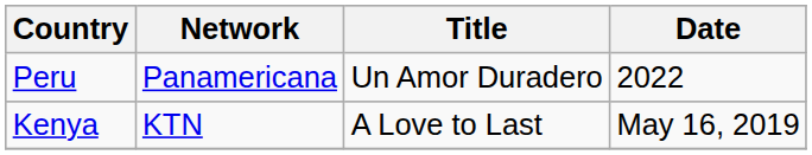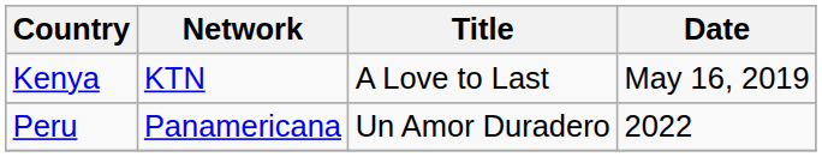rows swapped: Kenya <-> Peru
